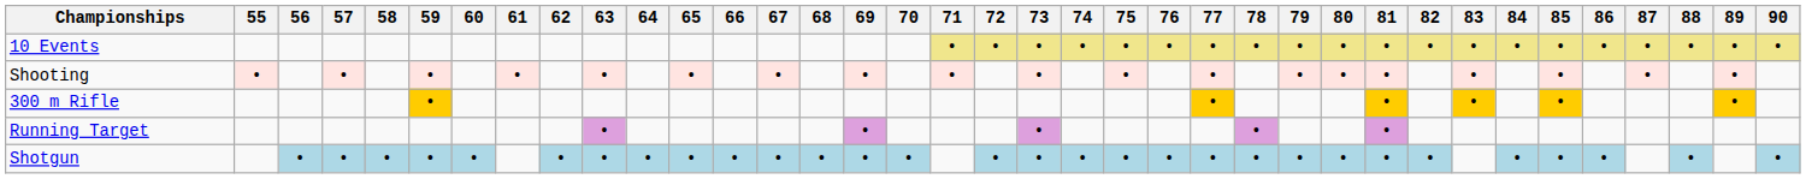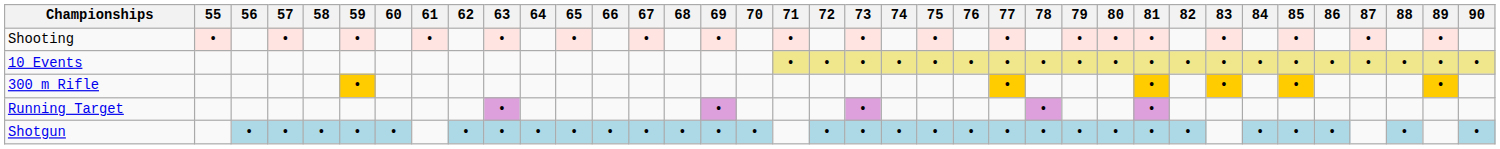rows swapped: Shooting <-> 10 Events
